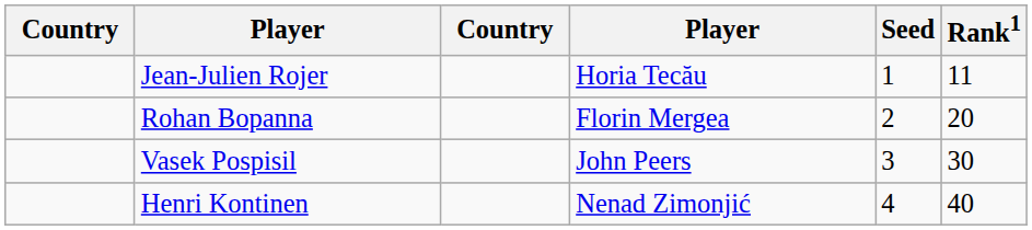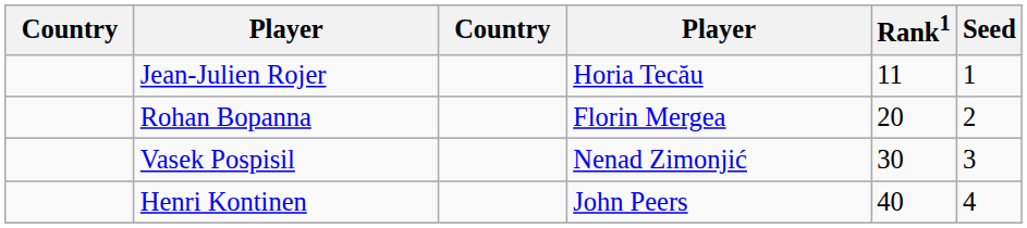columns swapped: Rank1 <-> Seed
Vasek Pospisil | column 4: John Peers -> Nenad Zimonjić
Henri Kontinen | column 4: Nenad Zimonjić -> John Peers
